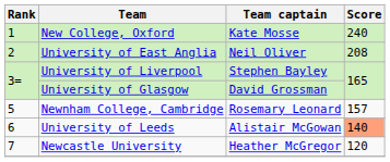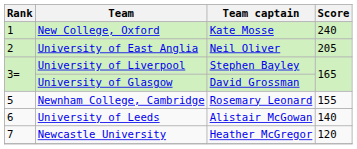University of East Anglia | Score: 208 -> 205
Newnham College, Cambridge | Score: 157 -> 155
University of Leeds | Score: lightsalmon background -> no background
